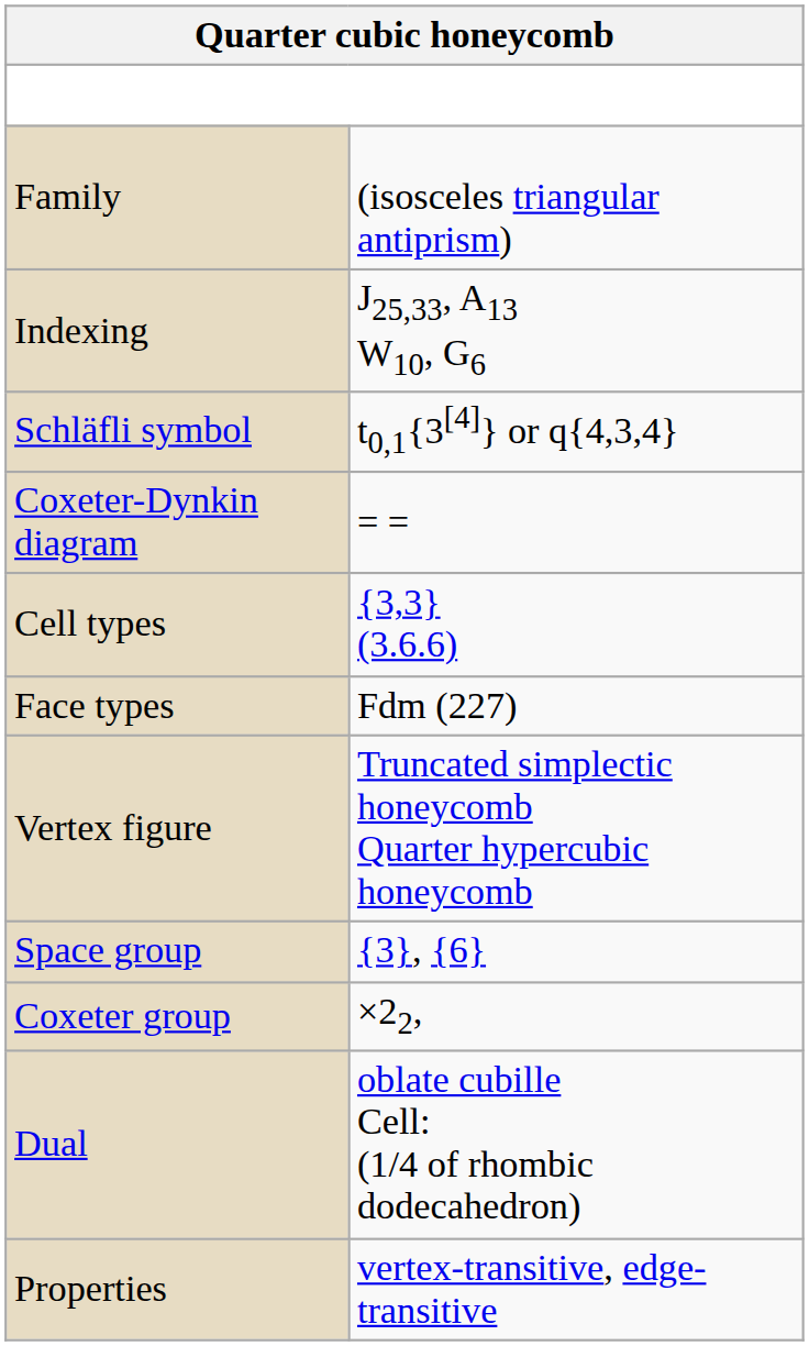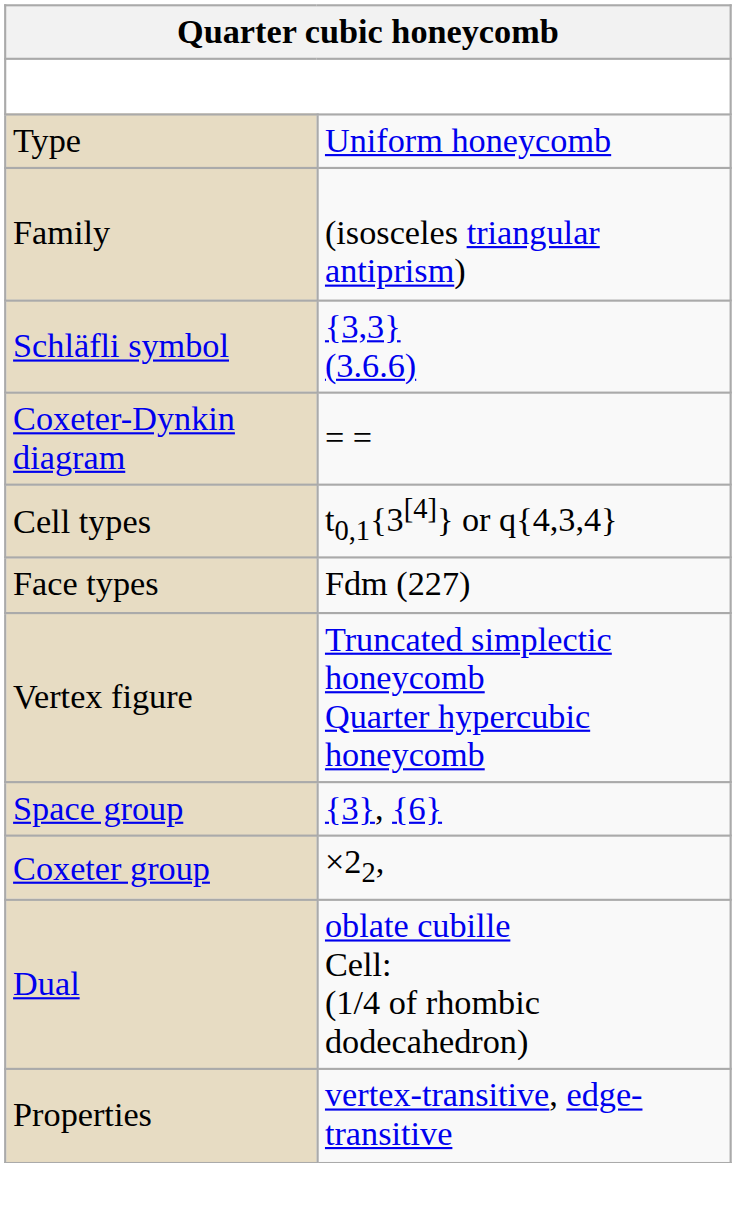+ row: Type | Uniform honeycomb
- row: Indexing | J25,33, A13 W10, G6
Schläfli symbol | column 2: t0,1{3[4]} or q{4,3,4} -> {3,3} (3.6.6)
Cell types | column 2: {3,3} (3.6.6) -> t0,1{3[4]} or q{4,3,4}
